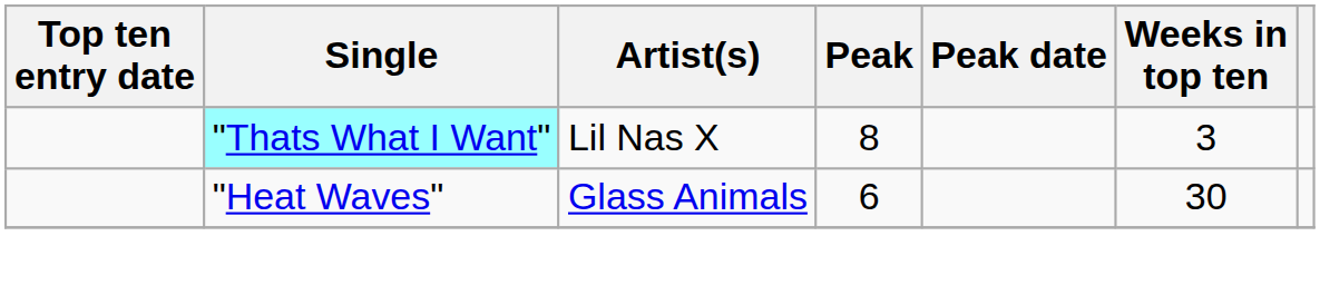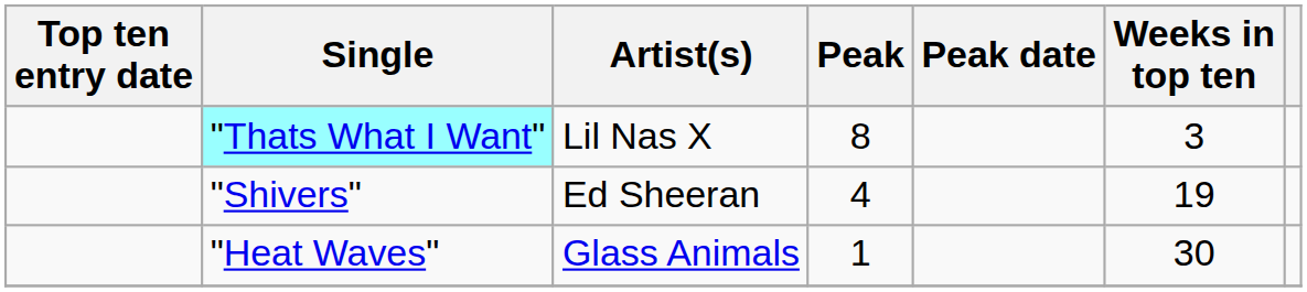+ row: "Shivers" | Ed Sheeran | 4 | 19
"Heat Waves" | Peak: 6 -> 1
